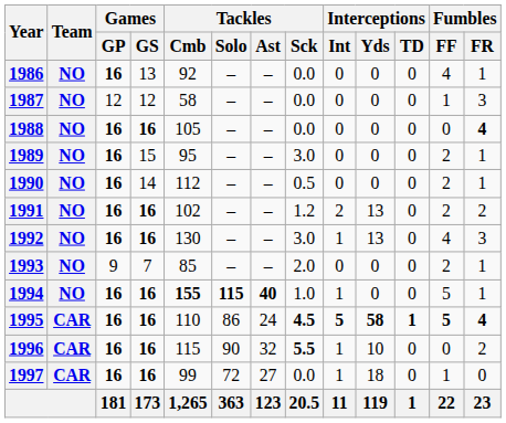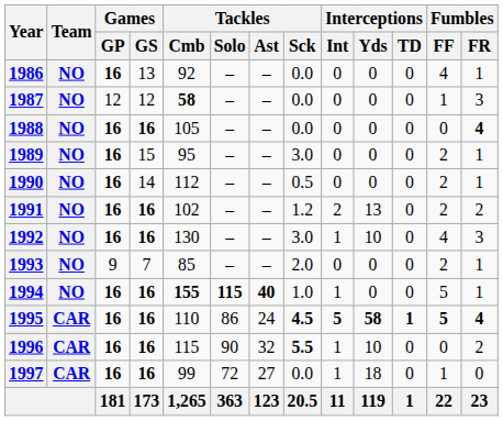1987 | Tackles / Cmb: normal -> bold
1992 | Interceptions / Yds: 13 -> 10
